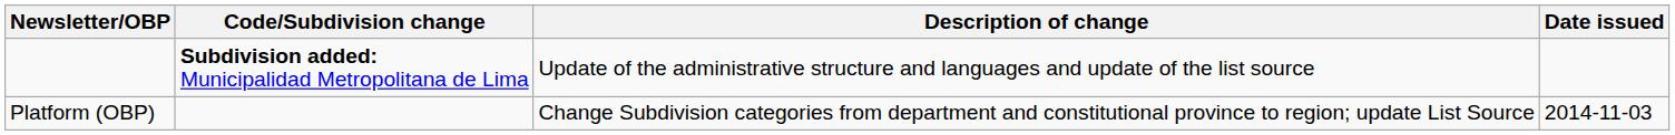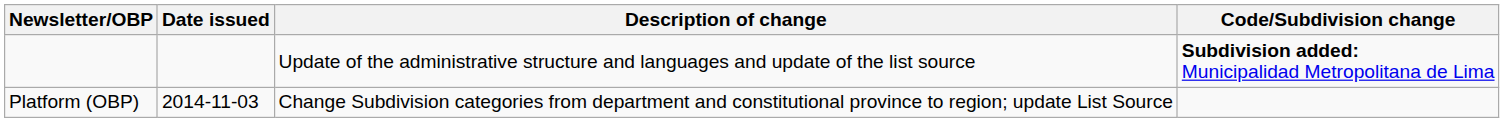columns swapped: Date issued <-> Code/Subdivision change
